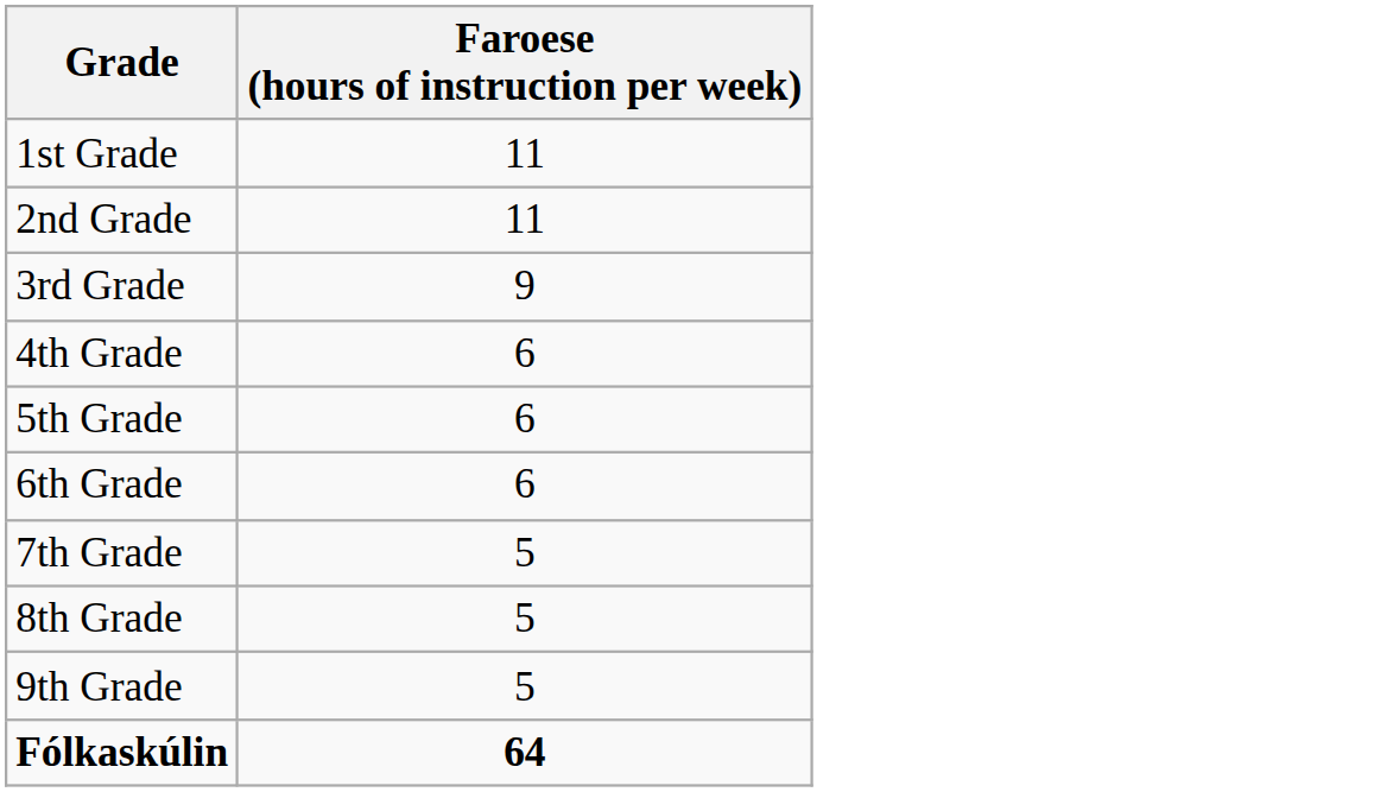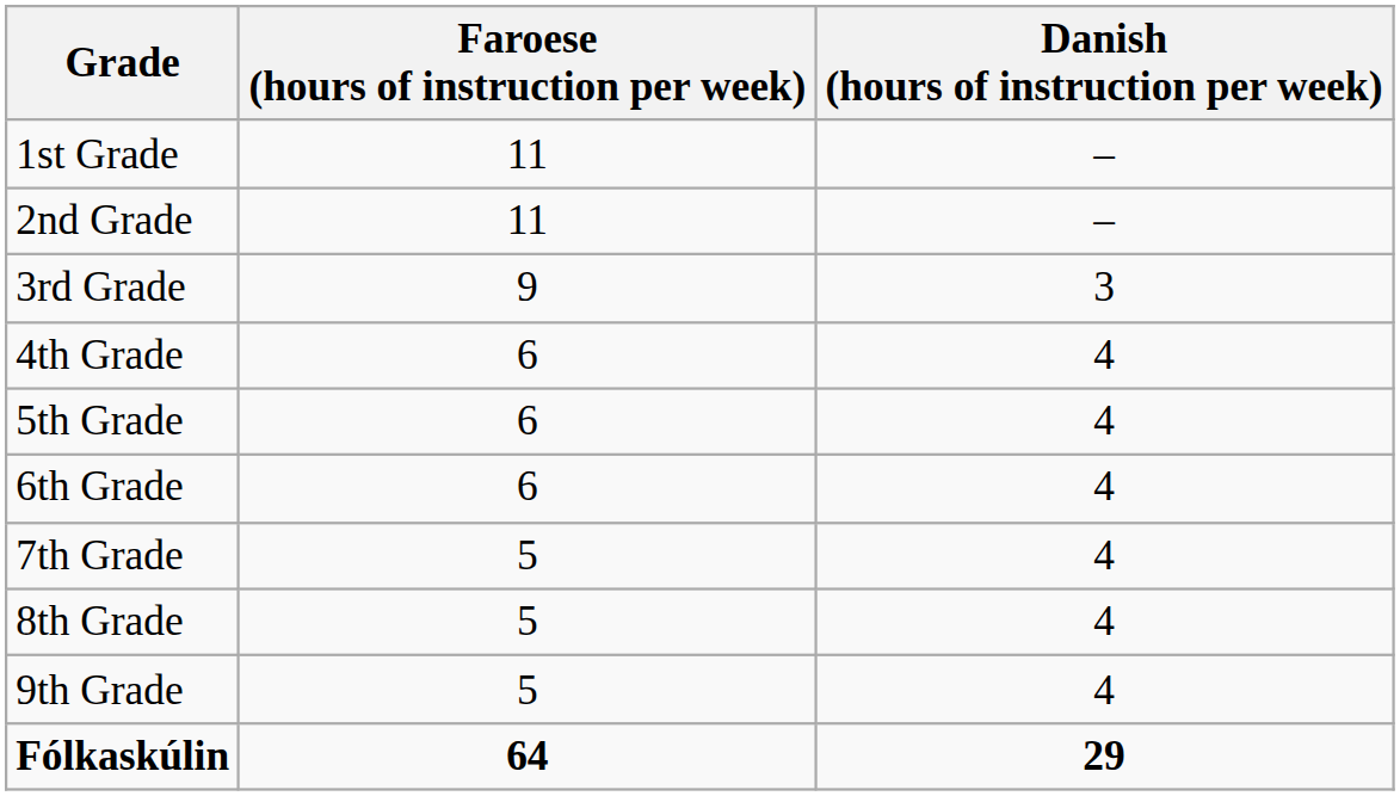+ column: Danish (hours of instruction per week) | – | – | 3 | 4 | 4 | 4 | 4 | 4 | 4 | 29
